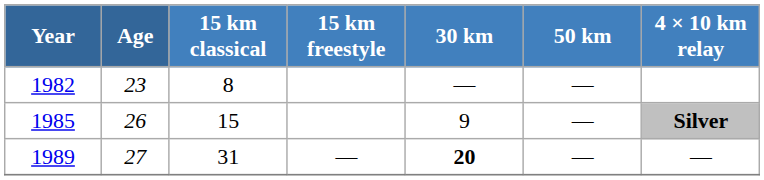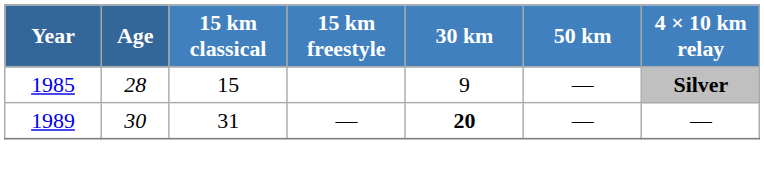- row: 1982 | 23 | 8 | — | —
1985 | Age: 26 -> 28
1989 | Age: 27 -> 30
